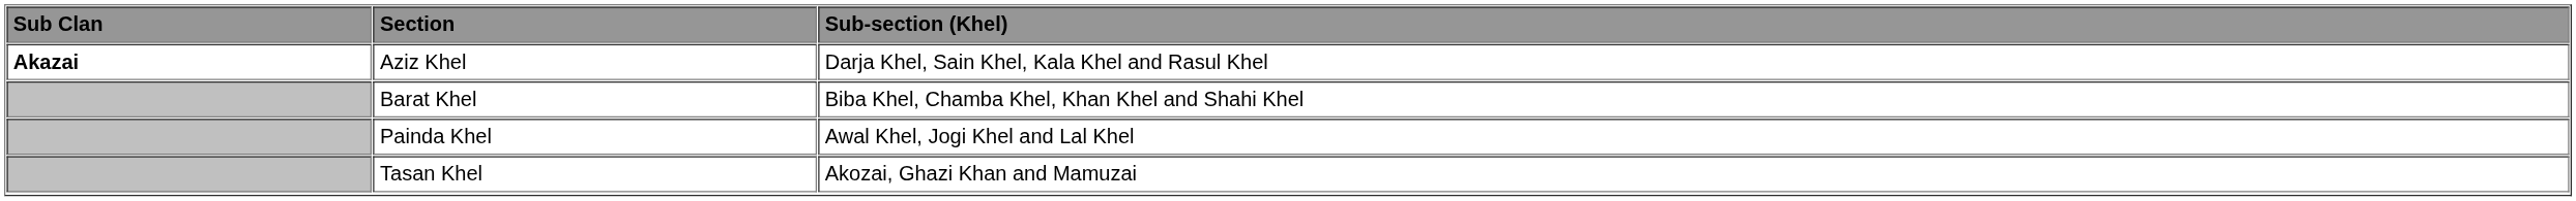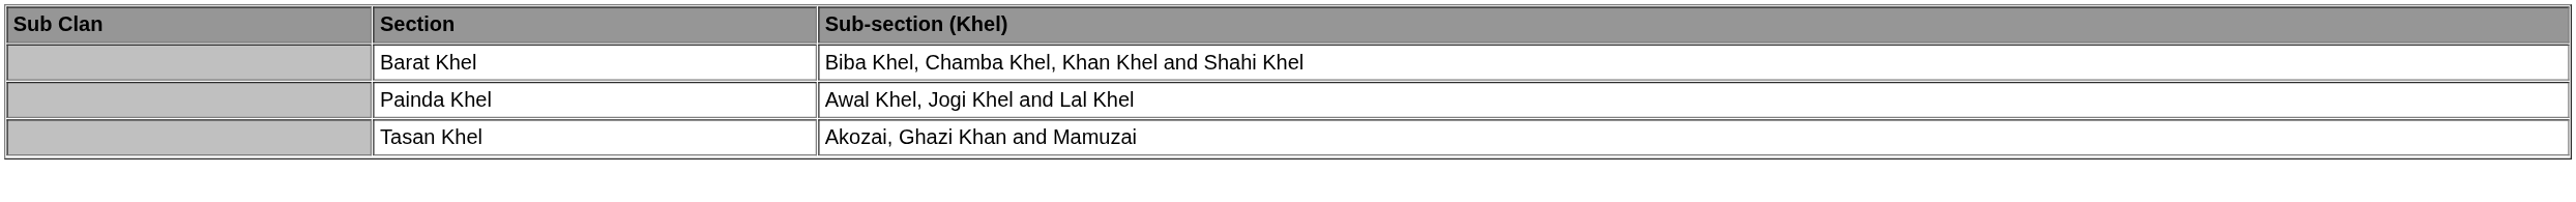- row: Akazai | Aziz Khel | Darja Khel, Sain Khel, Kala Khel and Rasul Khel
